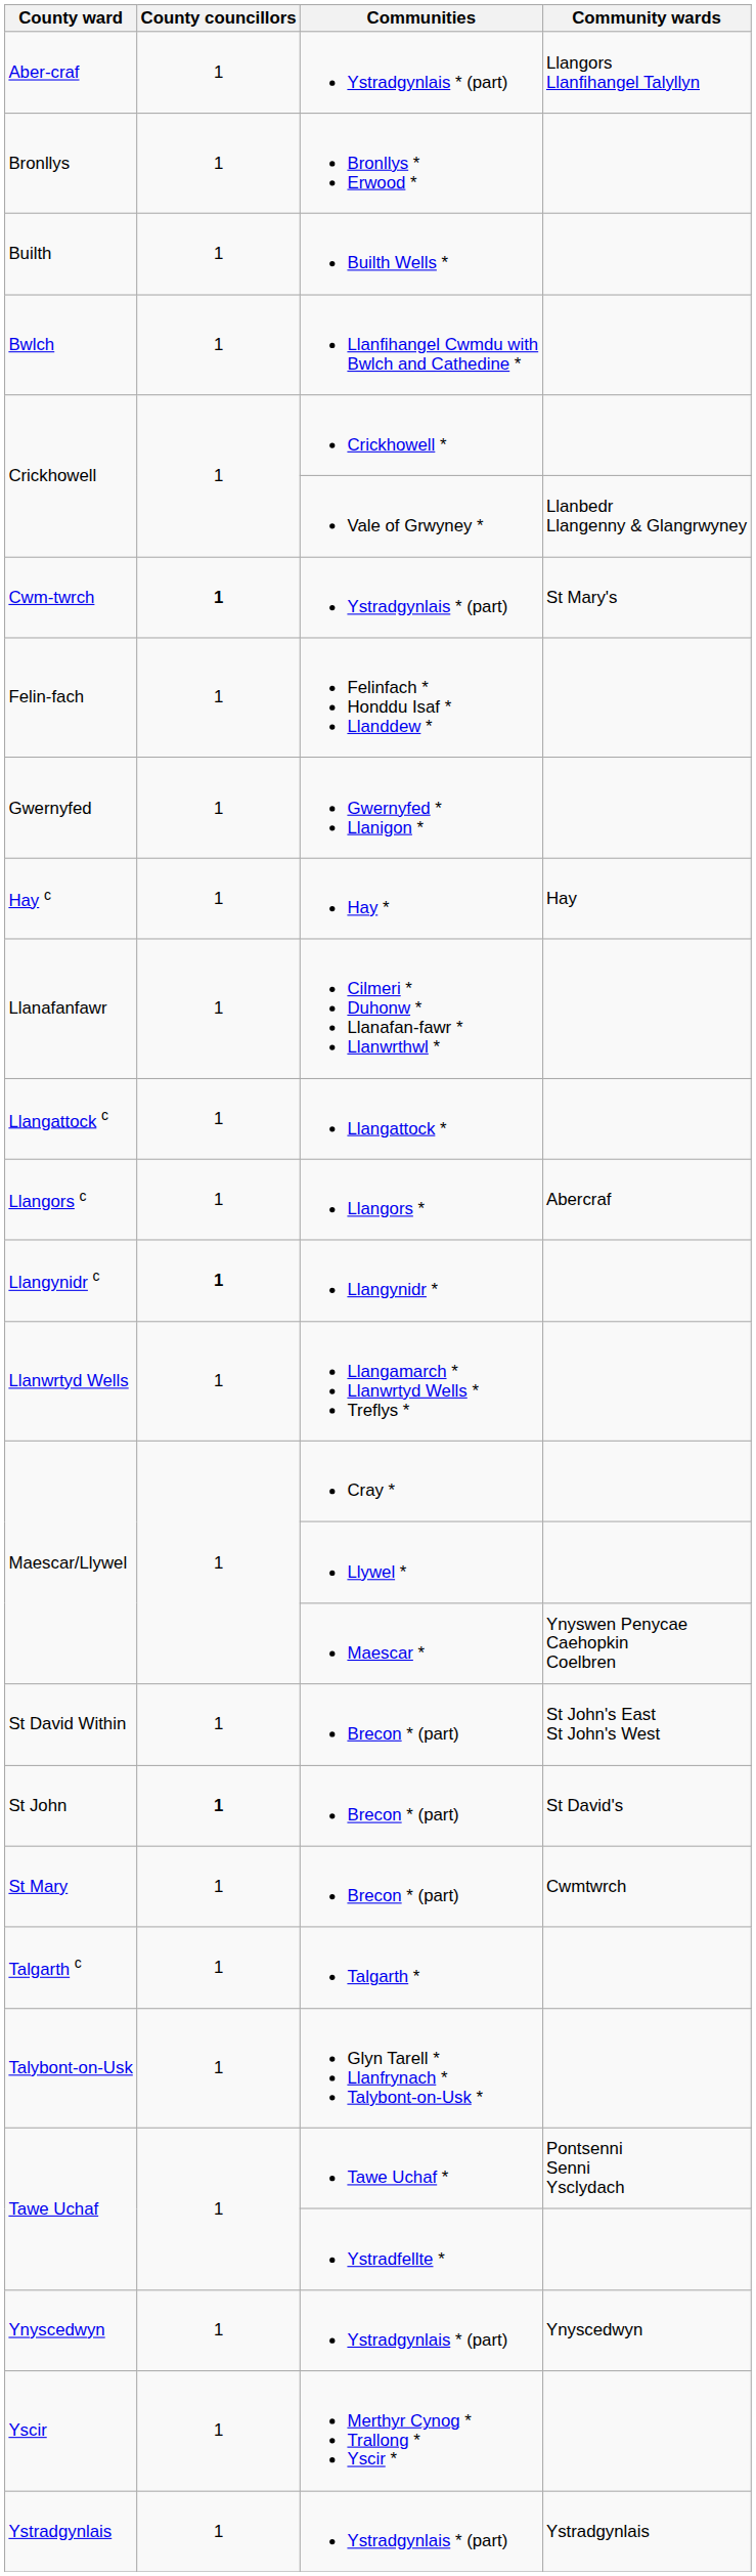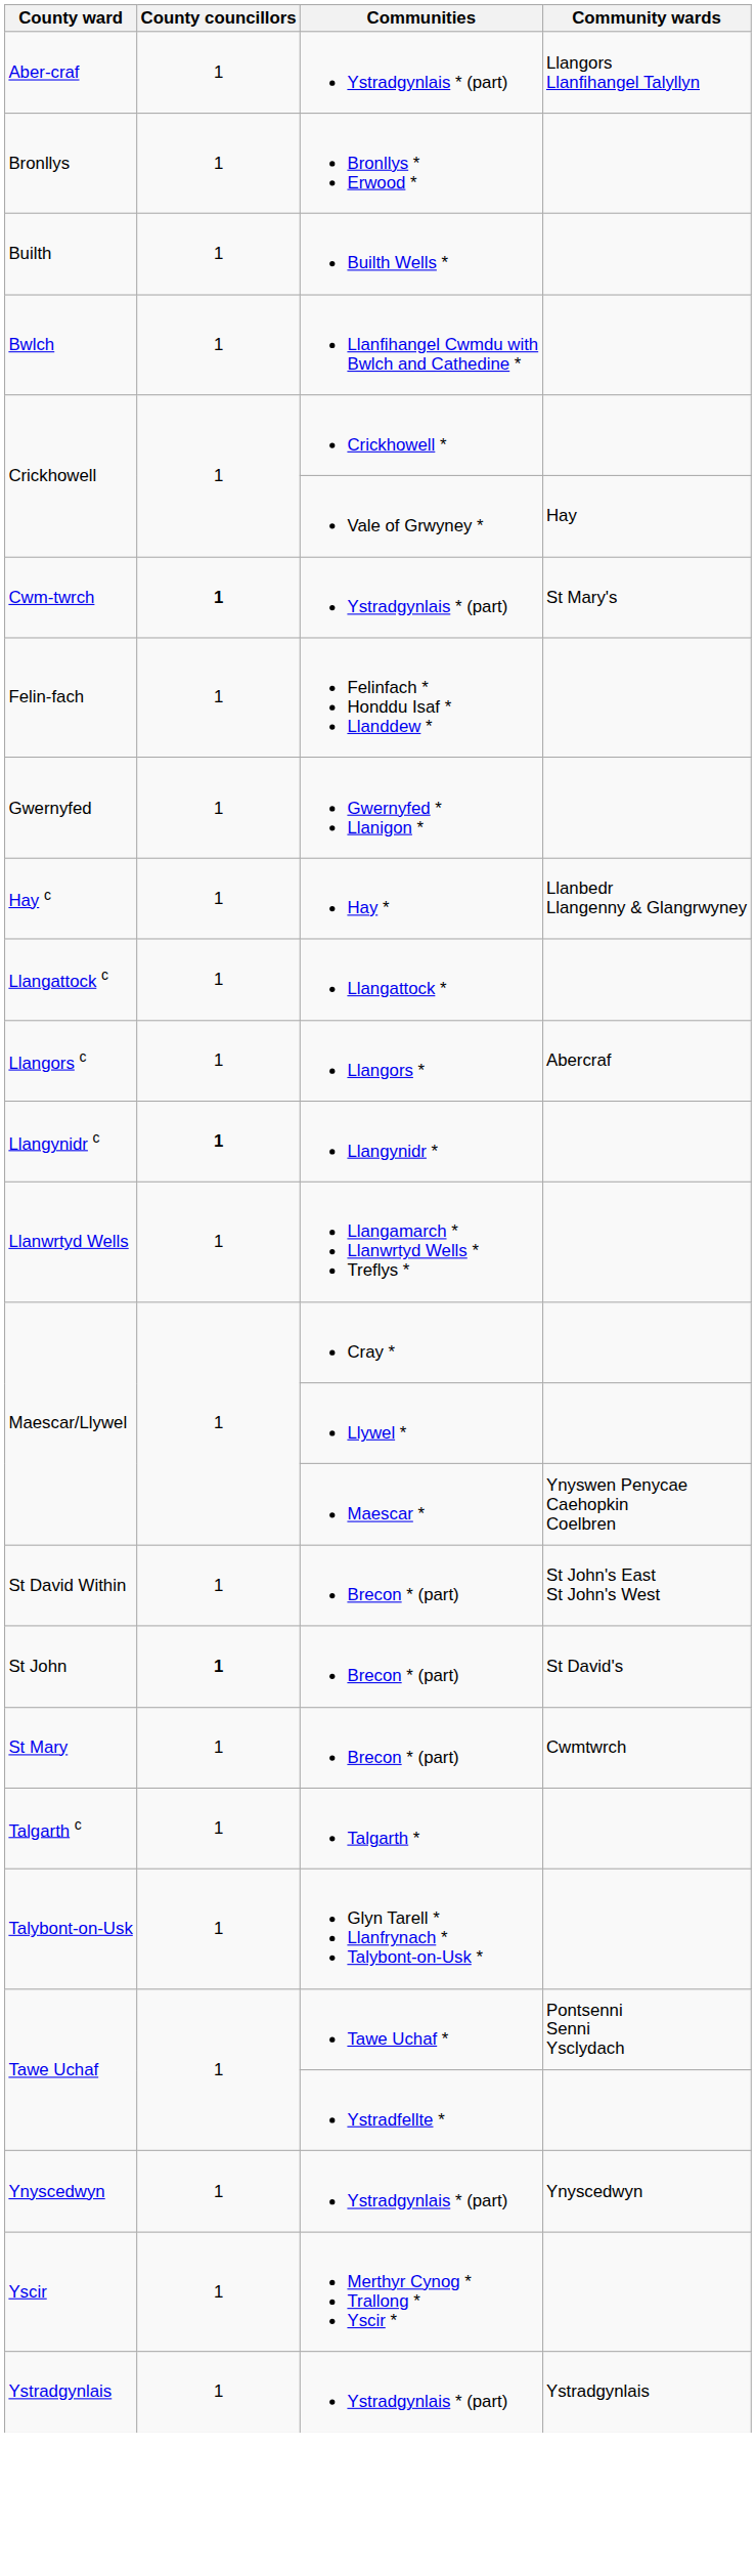Crickhowell / Vale of Grwyney * | Community wards: Llanbedr Llangenny & Glangrwyney -> Hay
Hay c | Community wards: Hay -> Llanbedr Llangenny & Glangrwyney
- row: Llanafanfawr | 1 | Cilmeri * Duhonw * Llanafan-fawr * Llanwrthwl *
